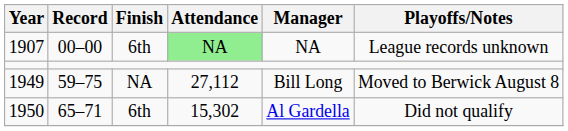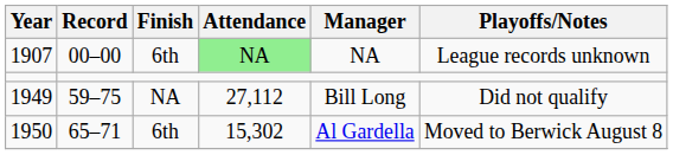1949 | Playoffs/Notes: Moved to Berwick August 8 -> Did not qualify
1950 | Playoffs/Notes: Did not qualify -> Moved to Berwick August 8
